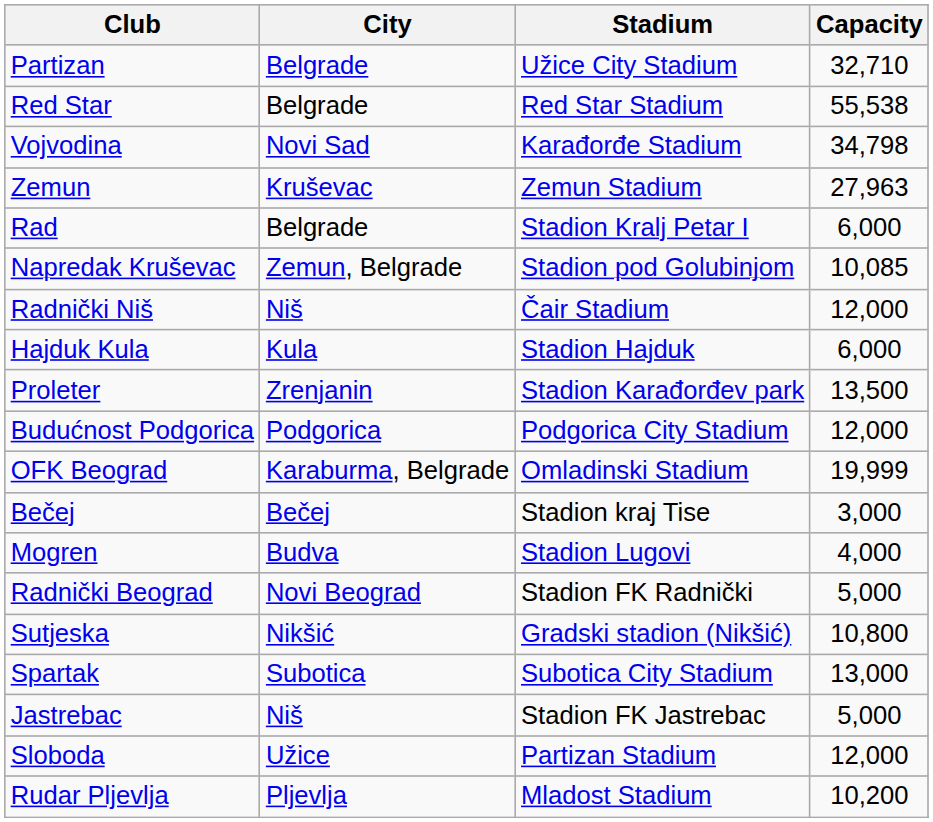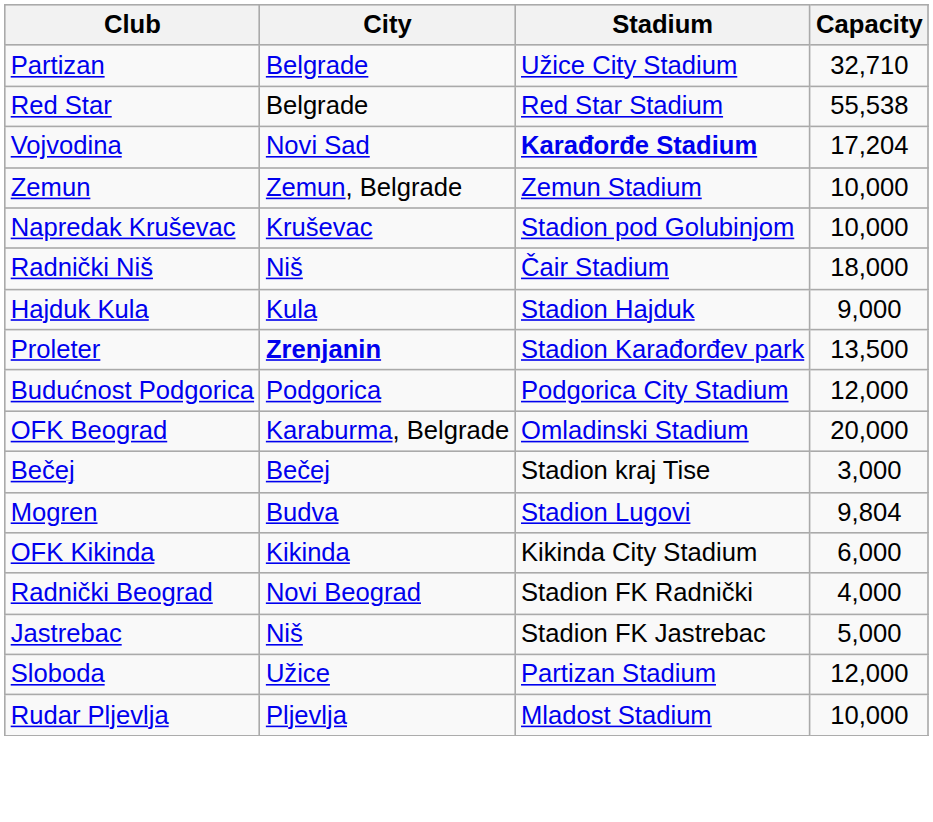Vojvodina | Stadium: normal -> bold
Vojvodina | Capacity: 34,798 -> 17,204
Zemun | City: Kruševac -> Zemun, Belgrade
Zemun | Capacity: 27,963 -> 10,000
- row: Rad | Belgrade | Stadion Kralj Petar I | 6,000
Napredak Kruševac | City: Zemun, Belgrade -> Kruševac
Napredak Kruševac | Capacity: 10,085 -> 10,000
Radnički Niš | Capacity: 12,000 -> 18,000
Hajduk Kula | Capacity: 6,000 -> 9,000
Proleter | City: normal -> bold
OFK Beograd | Capacity: 19,999 -> 20,000
Mogren | Capacity: 4,000 -> 9,804
+ row: OFK Kikinda | Kikinda | Kikinda City Stadium | 6,000
Radnički Beograd | Capacity: 5,000 -> 4,000
- row: Sutjeska | Nikšić | Gradski stadion (Nikšić) | 10,800
- row: Spartak | Subotica | Subotica City Stadium | 13,000
Rudar Pljevlja | Capacity: 10,200 -> 10,000
